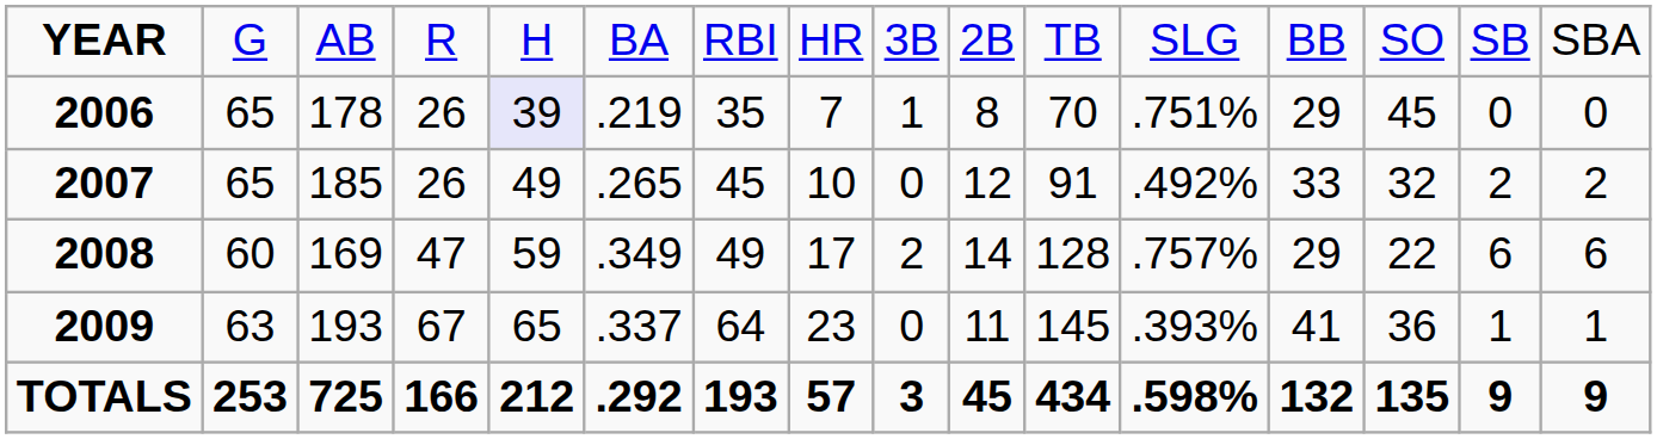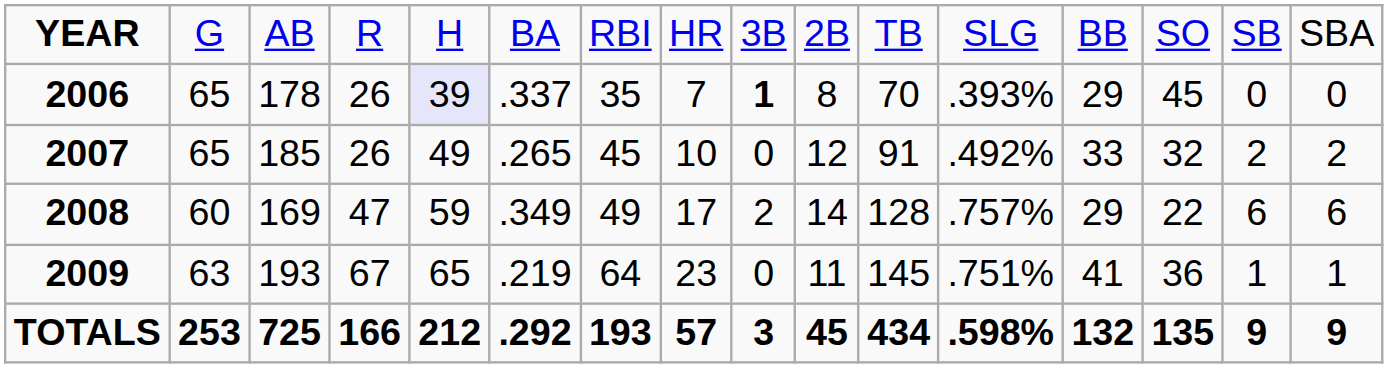2006 | column 6: .219 -> .337
2006 | column 9: normal -> bold
2006 | column 12: .751% -> .393%
2009 | column 6: .337 -> .219
2009 | column 12: .393% -> .751%
